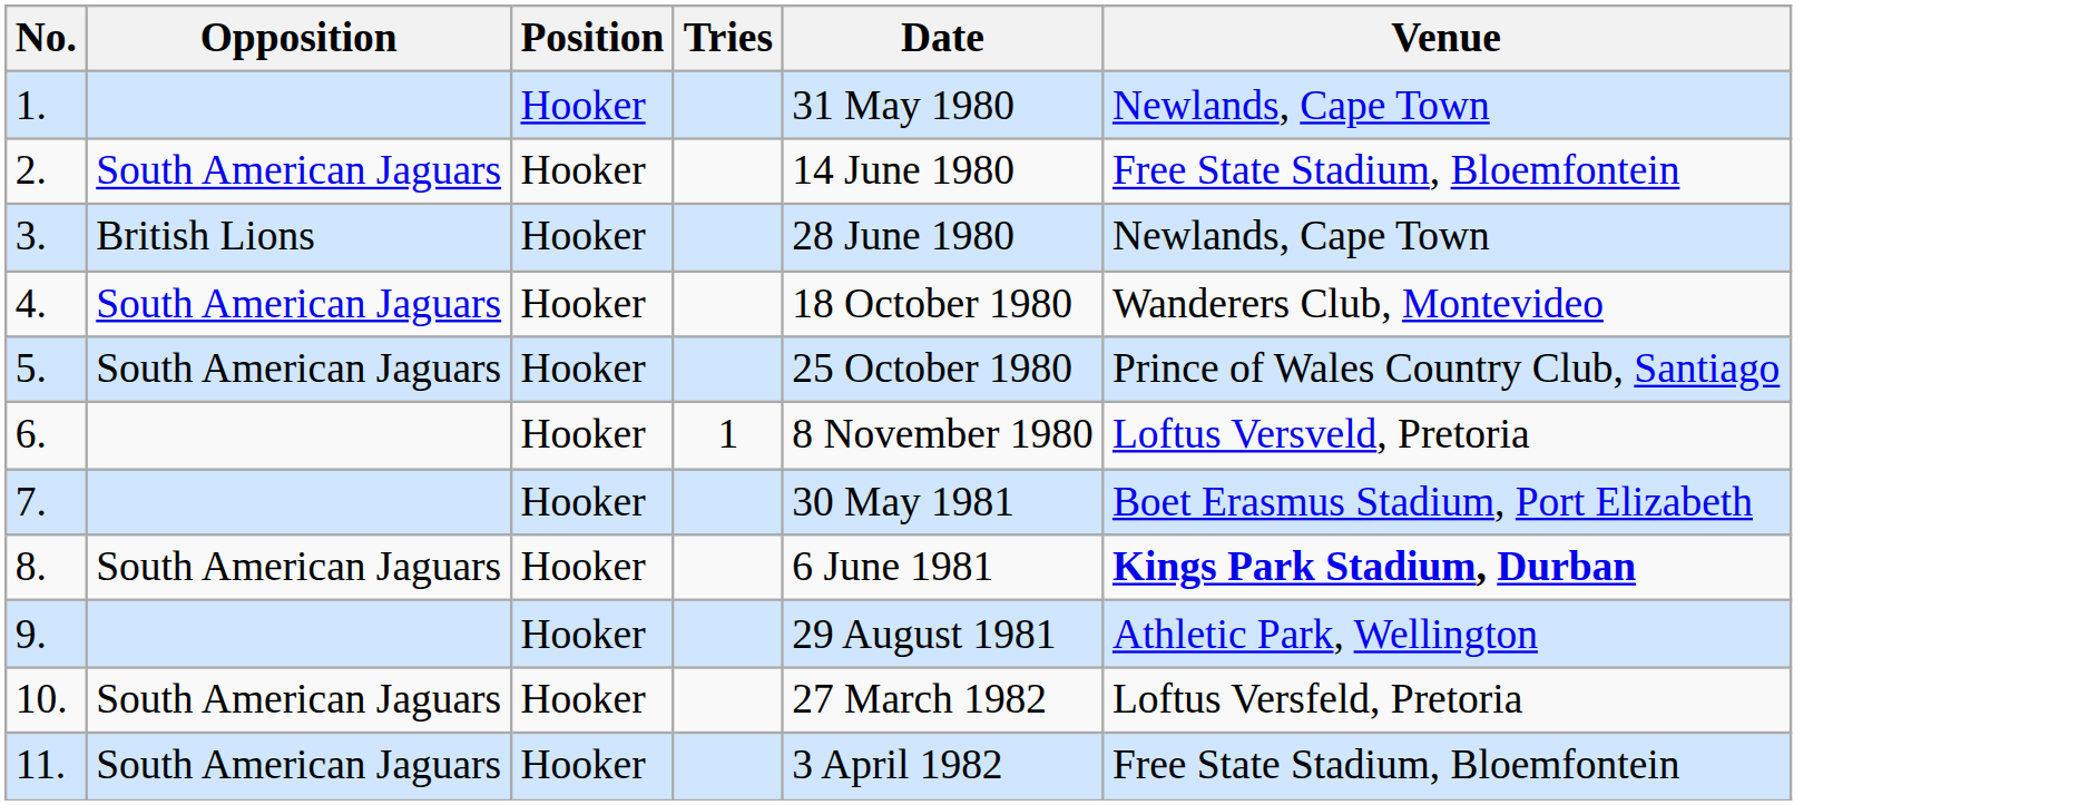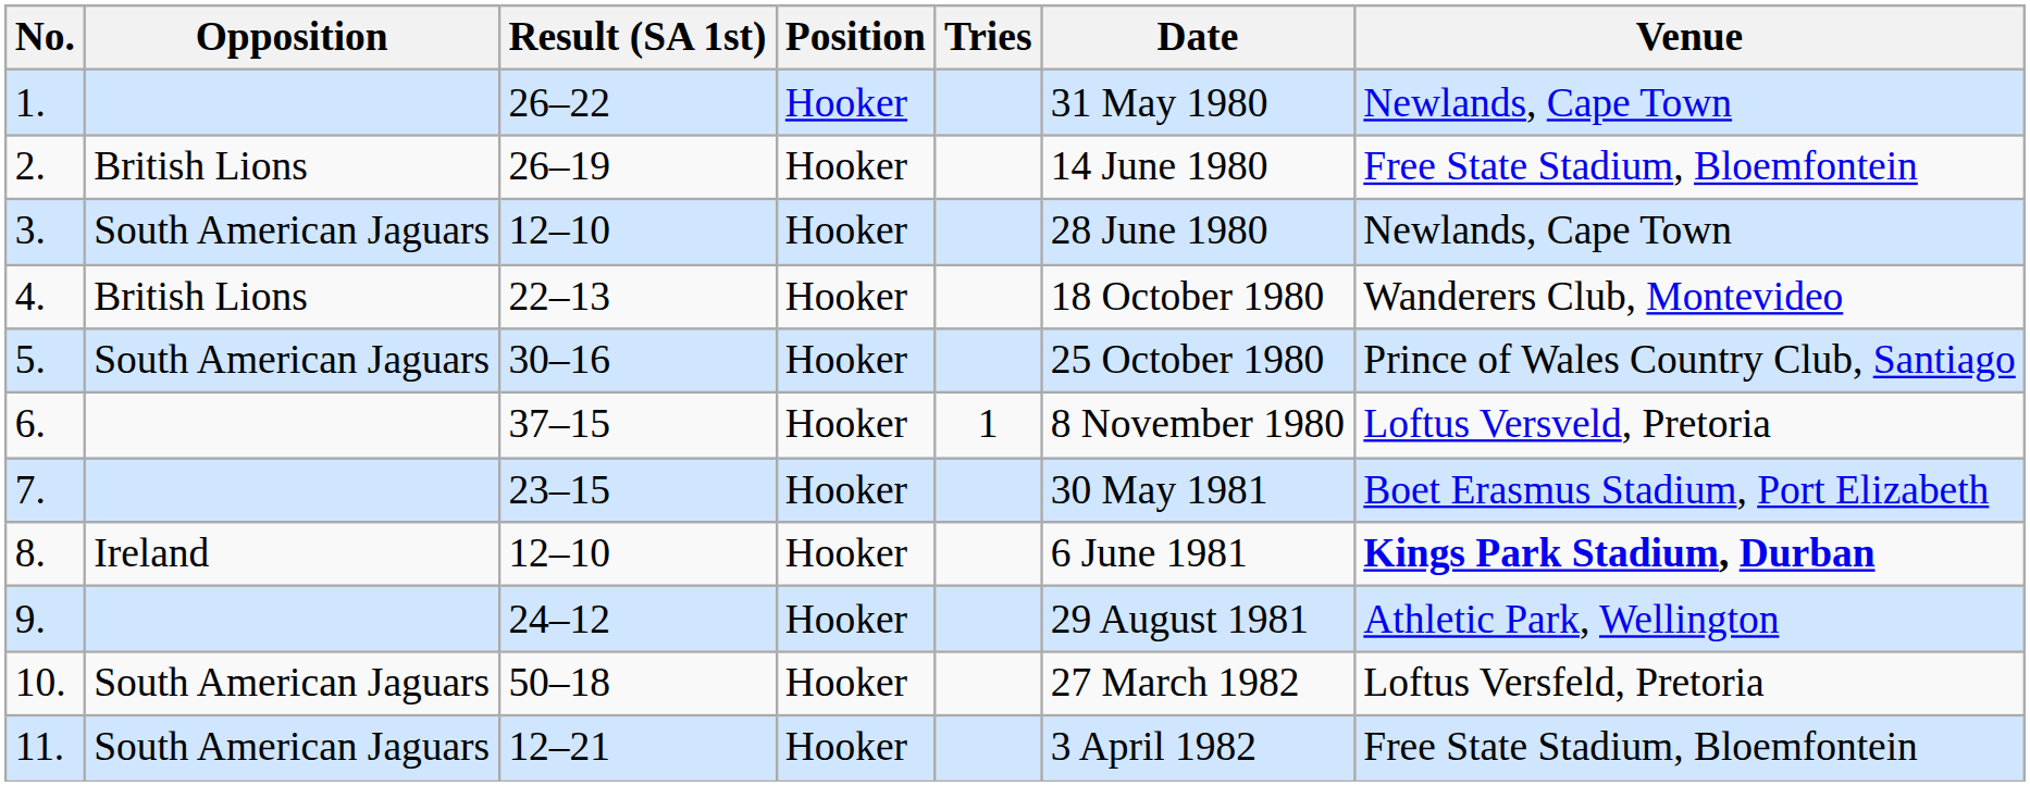+ column: Result (SA 1st) | 26–22 | 26–19 | 12–10 | 22–13 | 30–16 | 37–15 | 23–15 | 12–10 | 24–12 | 50–18 | 12–21
2. | Opposition: South American Jaguars -> British Lions
3. | Opposition: British Lions -> South American Jaguars
4. | Opposition: South American Jaguars -> British Lions
8. | Opposition: South American Jaguars -> Ireland
